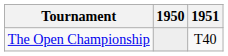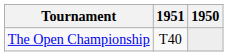columns swapped: 1950 <-> 1951
